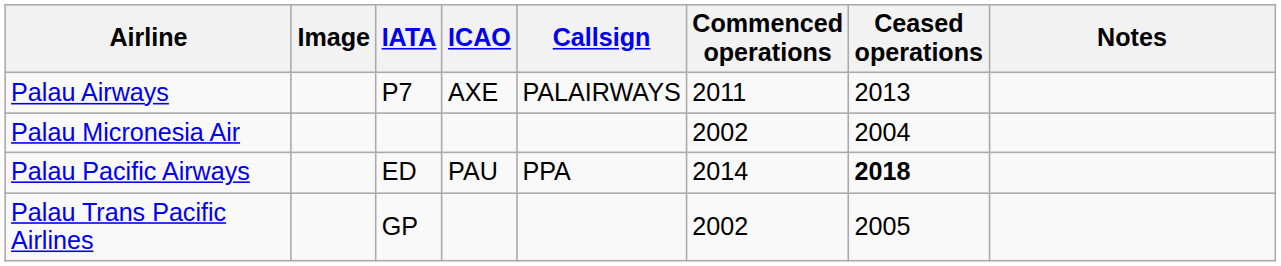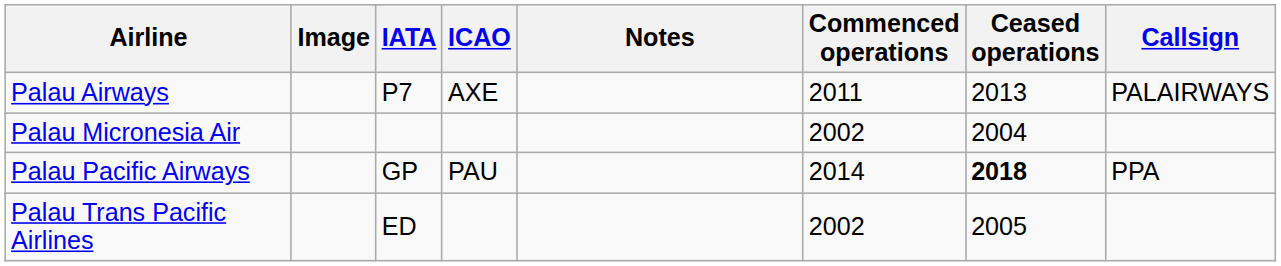columns swapped: Callsign <-> Notes
Palau Pacific Airways | IATA: ED -> GP
Palau Trans Pacific Airlines | IATA: GP -> ED
